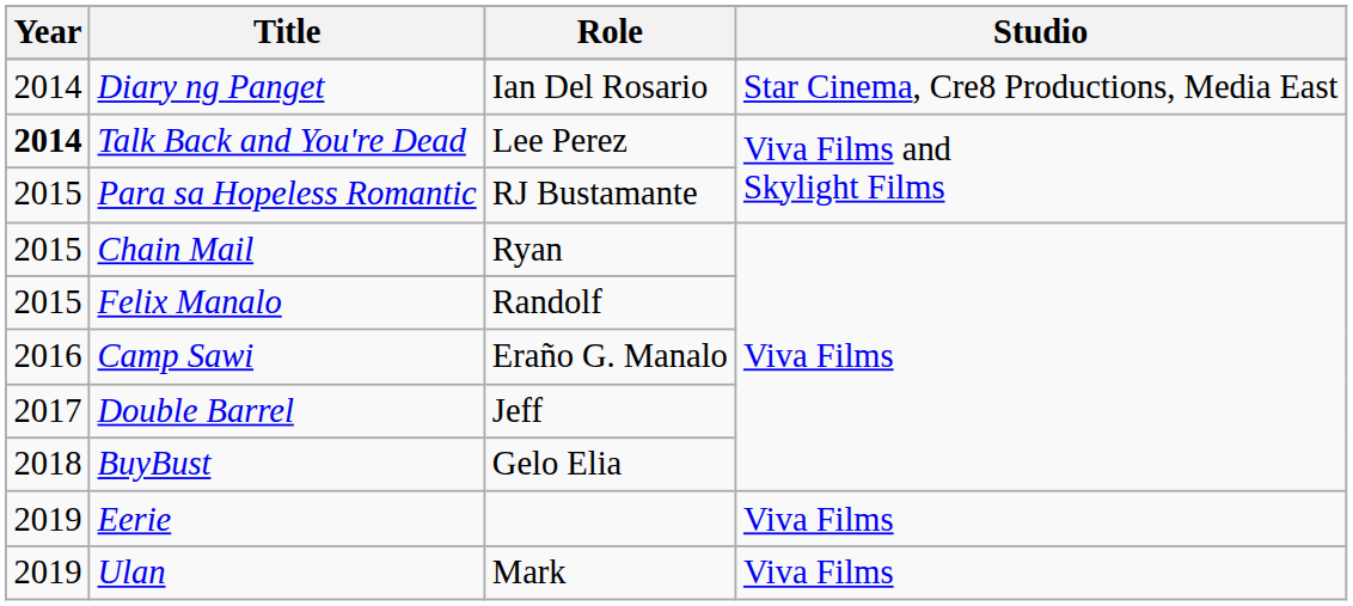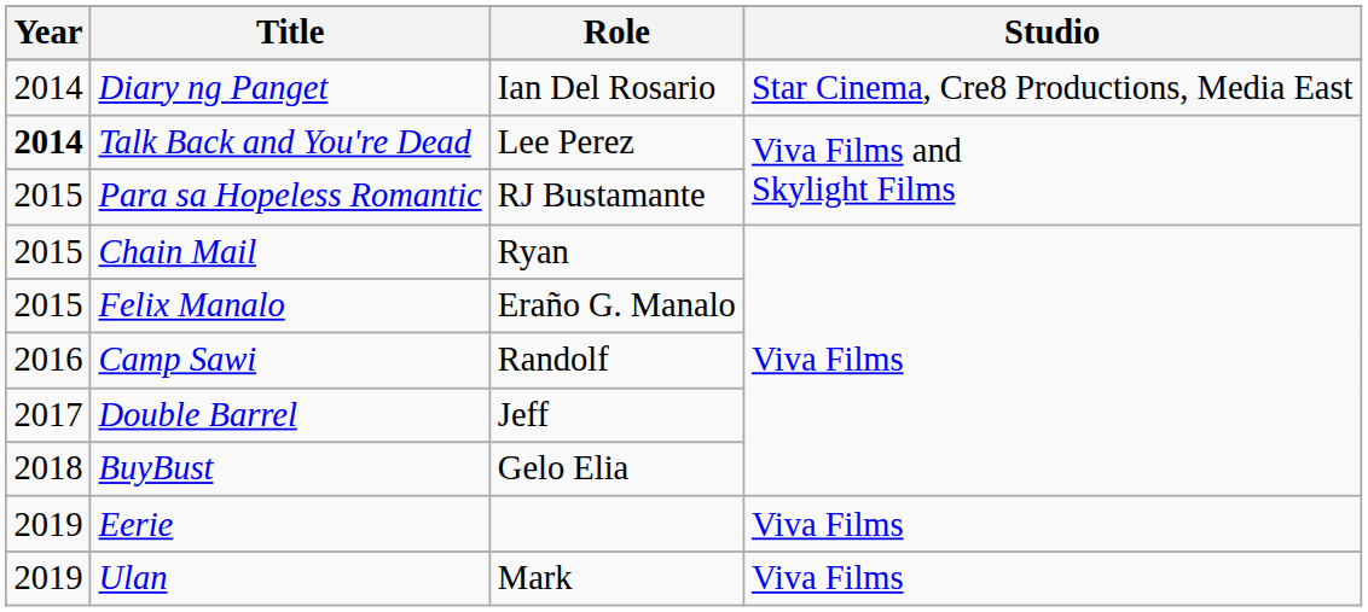Felix Manalo | Role: Randolf -> Eraño G. Manalo
Camp Sawi | Role: Eraño G. Manalo -> Randolf
